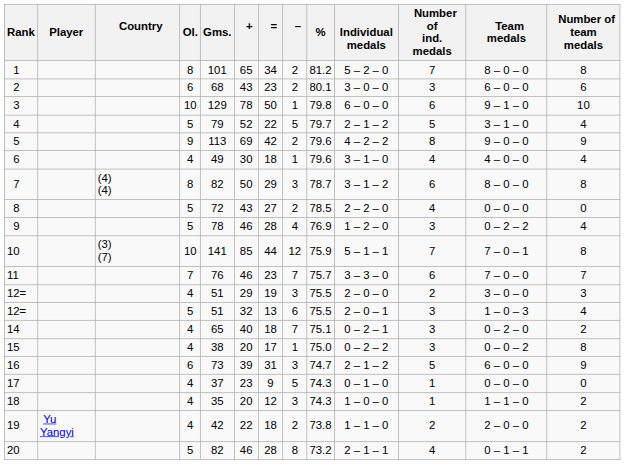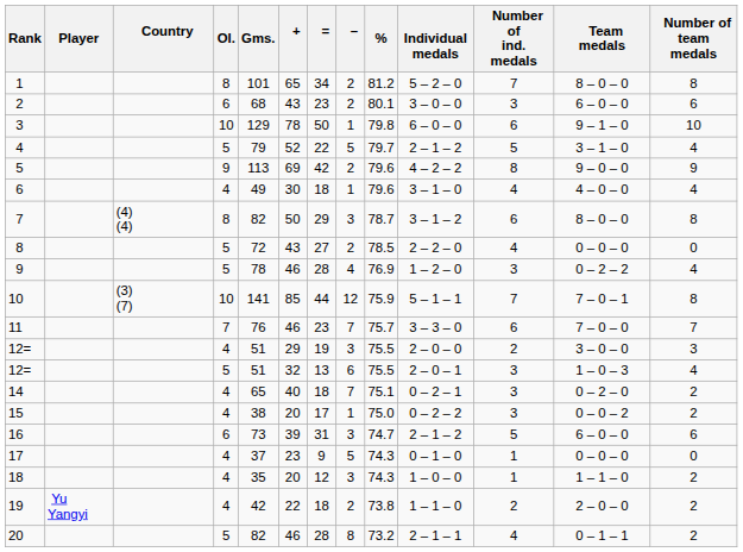15 | Number of team medals: 8 -> 2
16 | Number of team medals: 9 -> 6
